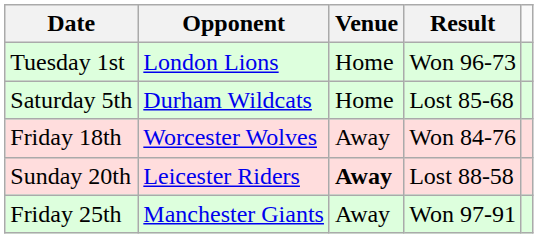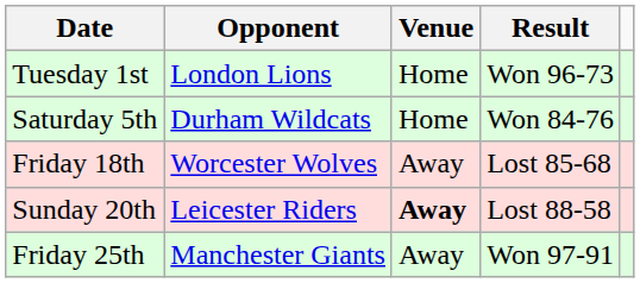Saturday 5th | Result: Lost 85-68 -> Won 84-76
Friday 18th | Result: Won 84-76 -> Lost 85-68
